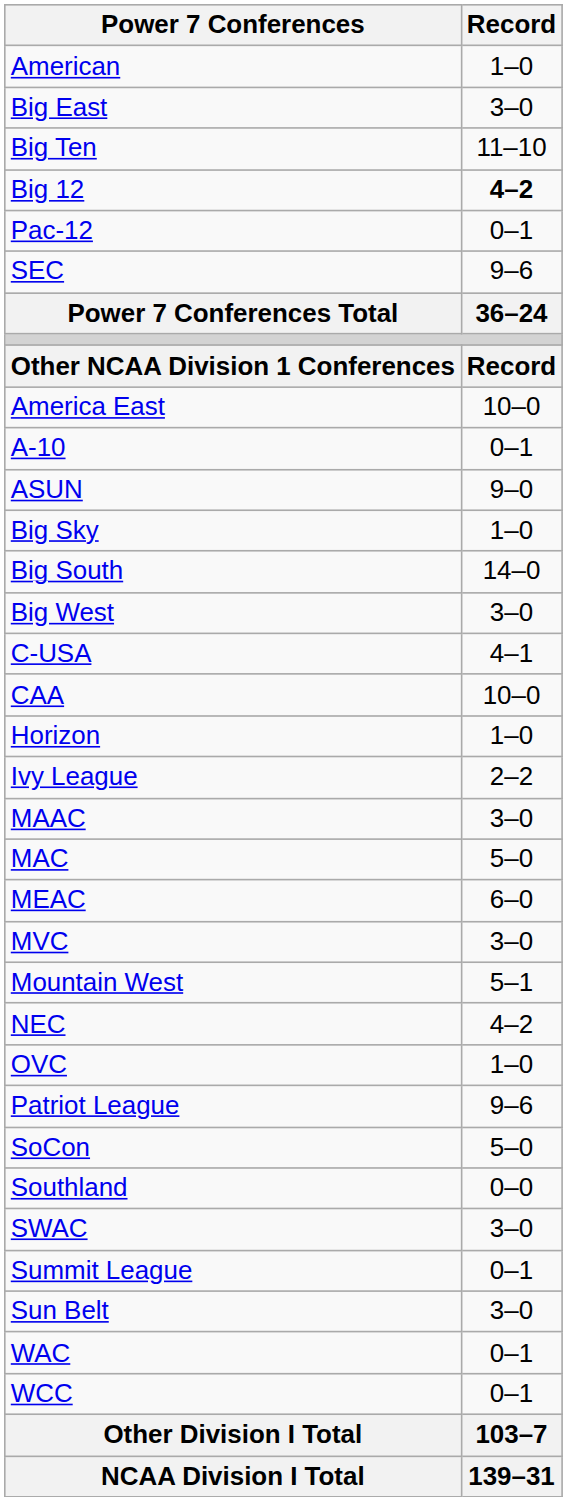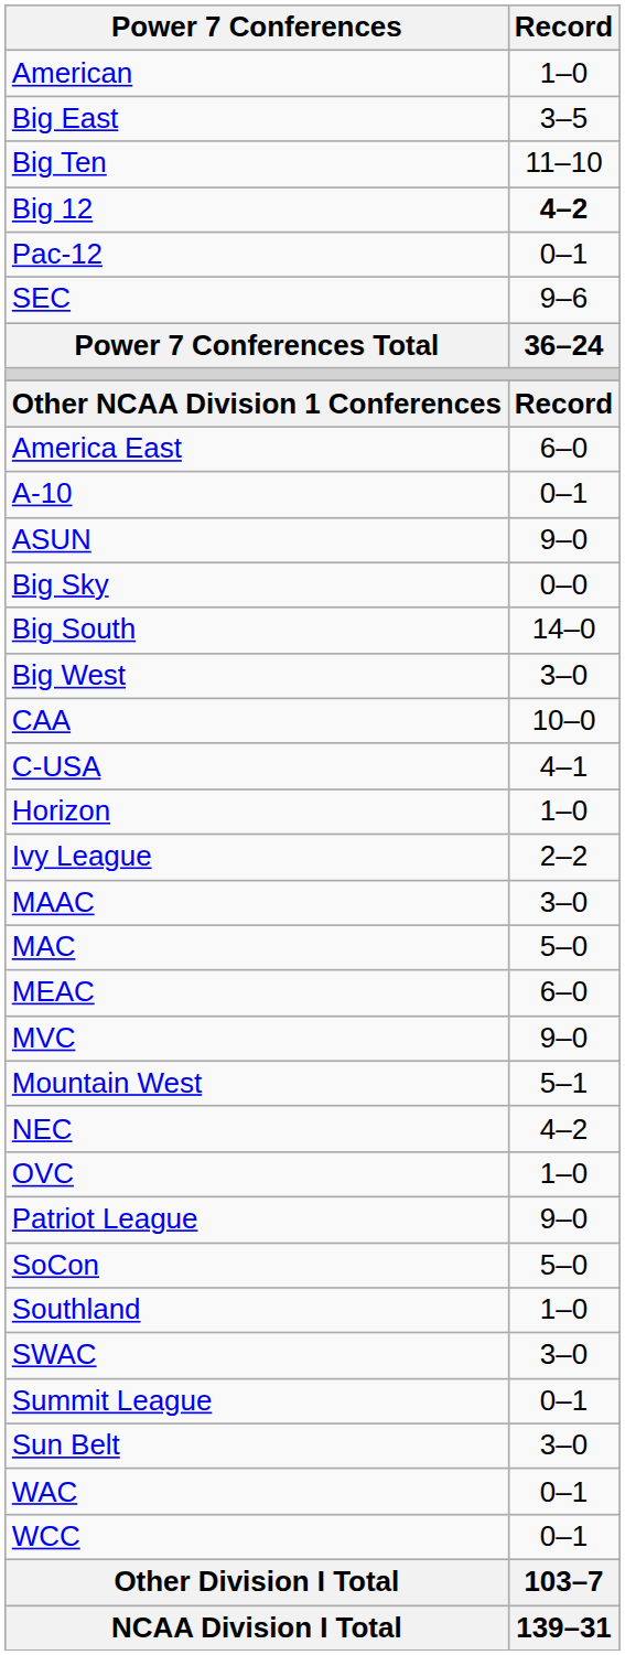Big East | Record: 3–0 -> 3–5
America East | Record: 10–0 -> 6–0
Big Sky | Record: 1–0 -> 0–0
rows swapped: CAA <-> C-USA
MVC | Record: 3–0 -> 9–0
Patriot League | Record: 9–6 -> 9–0
Southland | Record: 0–0 -> 1–0
